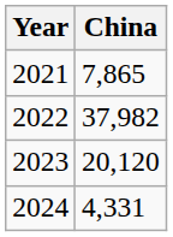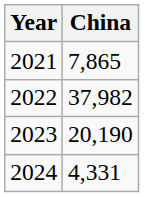2023 | China: 20,120 -> 20,190
